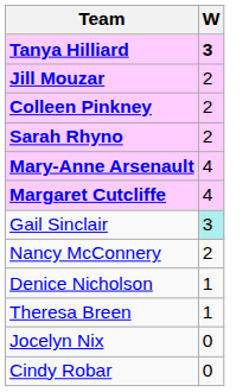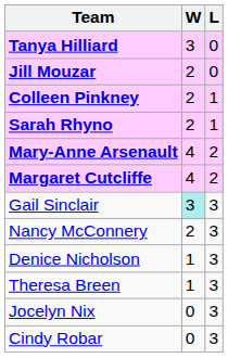+ column: L | 0 | 0 | 1 | 1 | 2 | 2 | 3 | 3 | 3 | 3 | 3 | 3
Tanya Hilliard | W: bold -> normal
